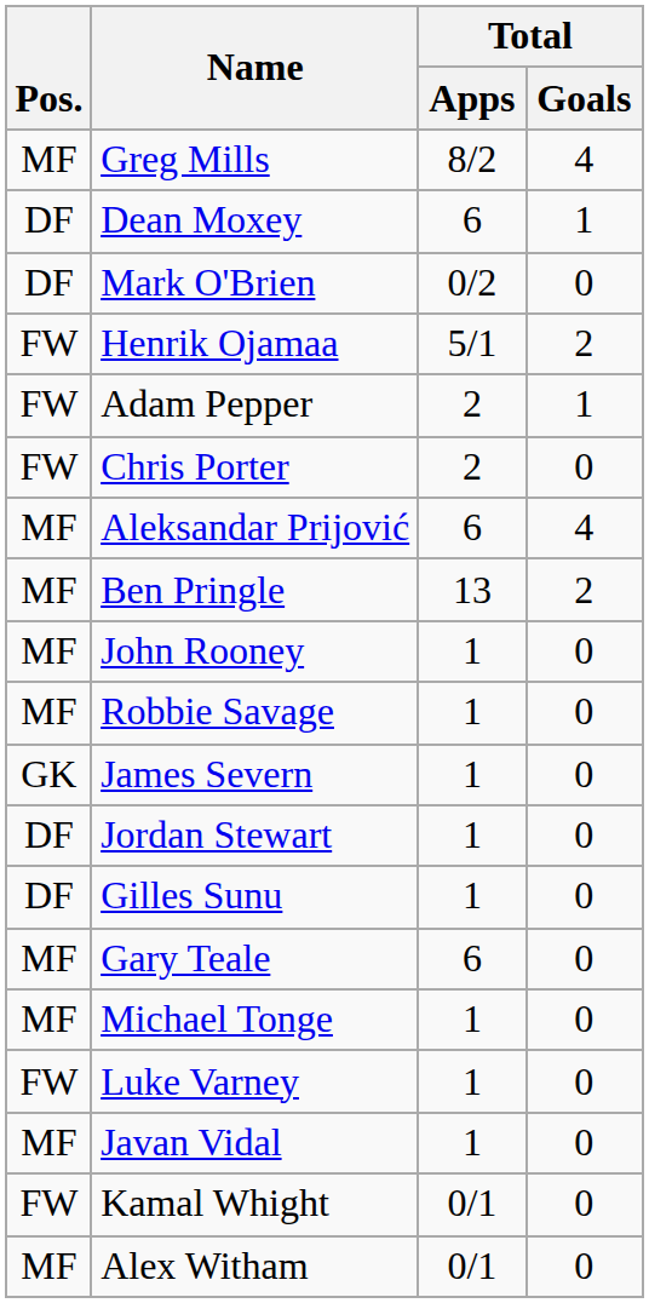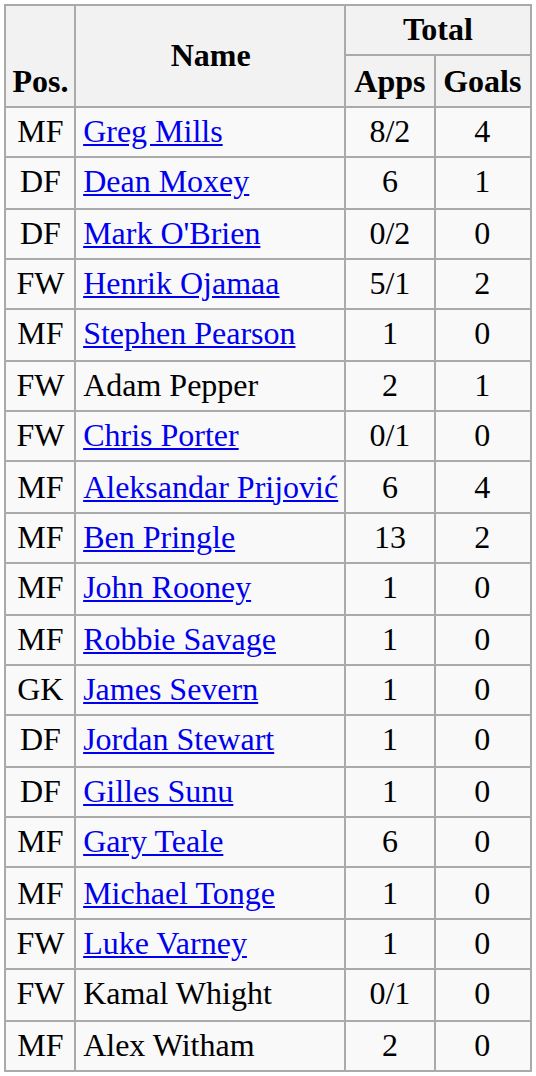+ row: MF | Stephen Pearson | 1 | 0
Chris Porter | Total / Apps: 2 -> 0/1
- row: MF | Javan Vidal | 1 | 0
Alex Witham | Total / Apps: 0/1 -> 2
